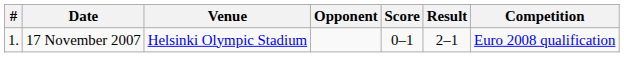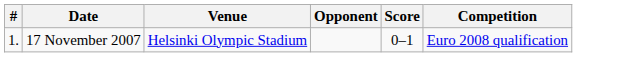- column: Result | 2–1
